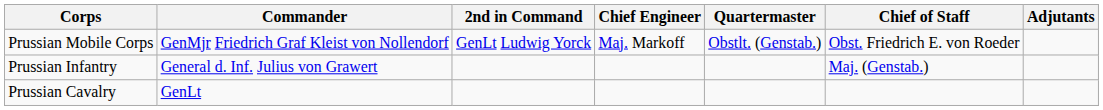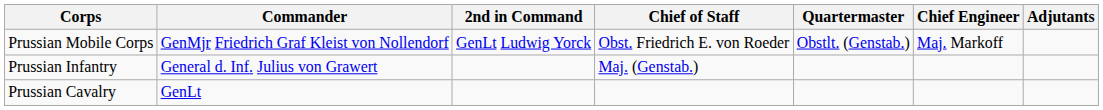columns swapped: Chief of Staff <-> Chief Engineer
